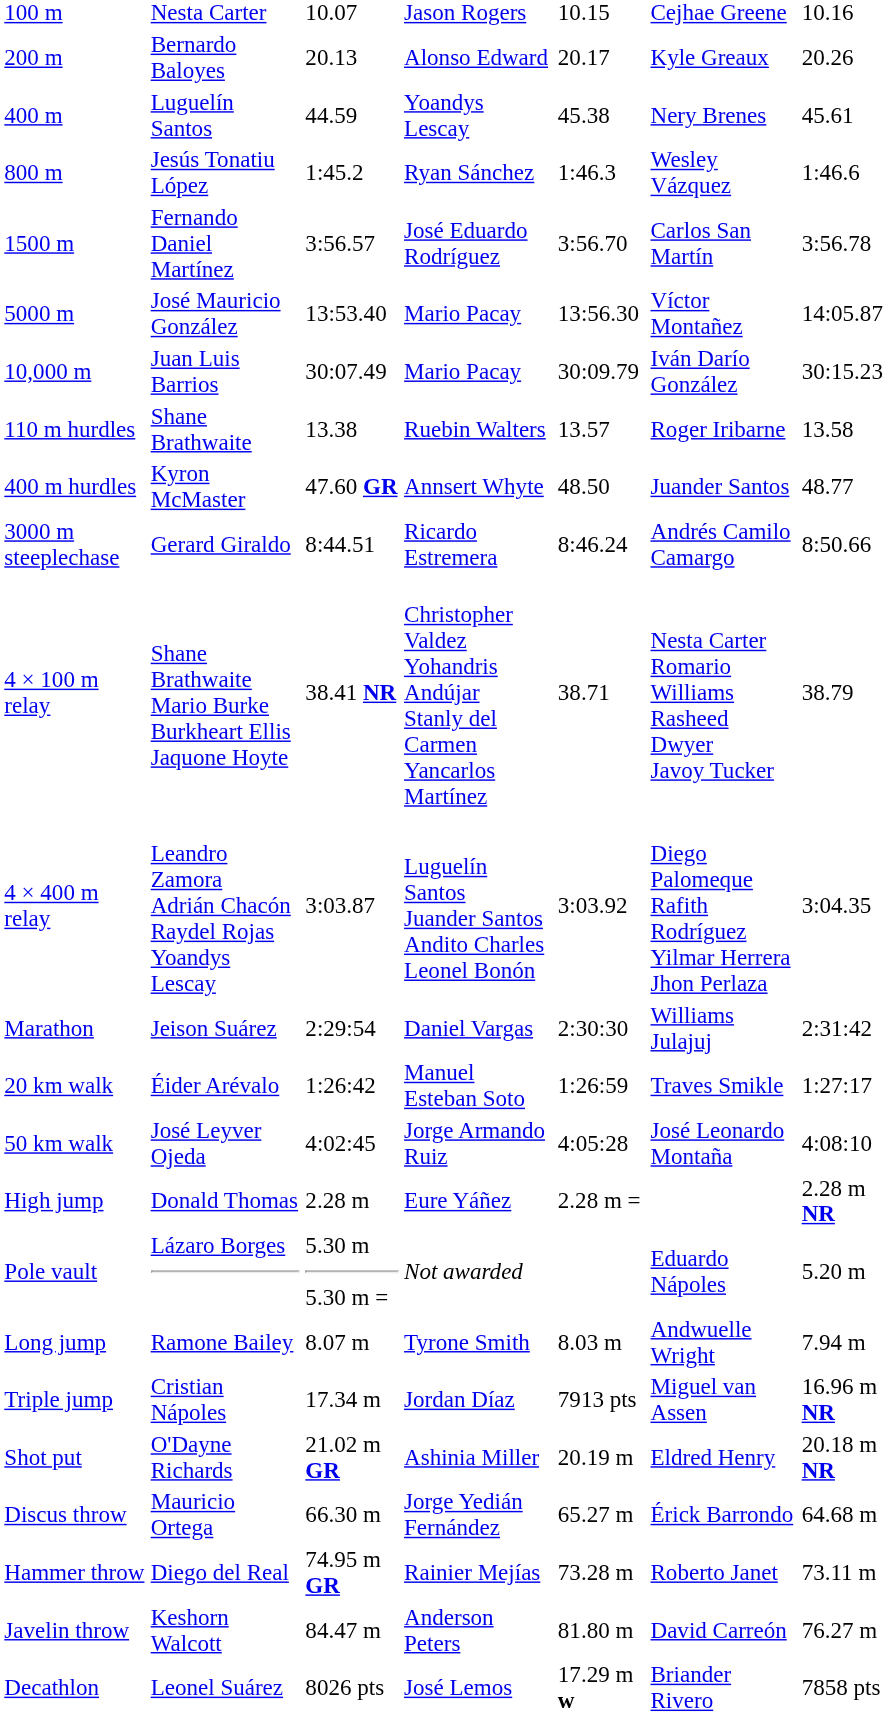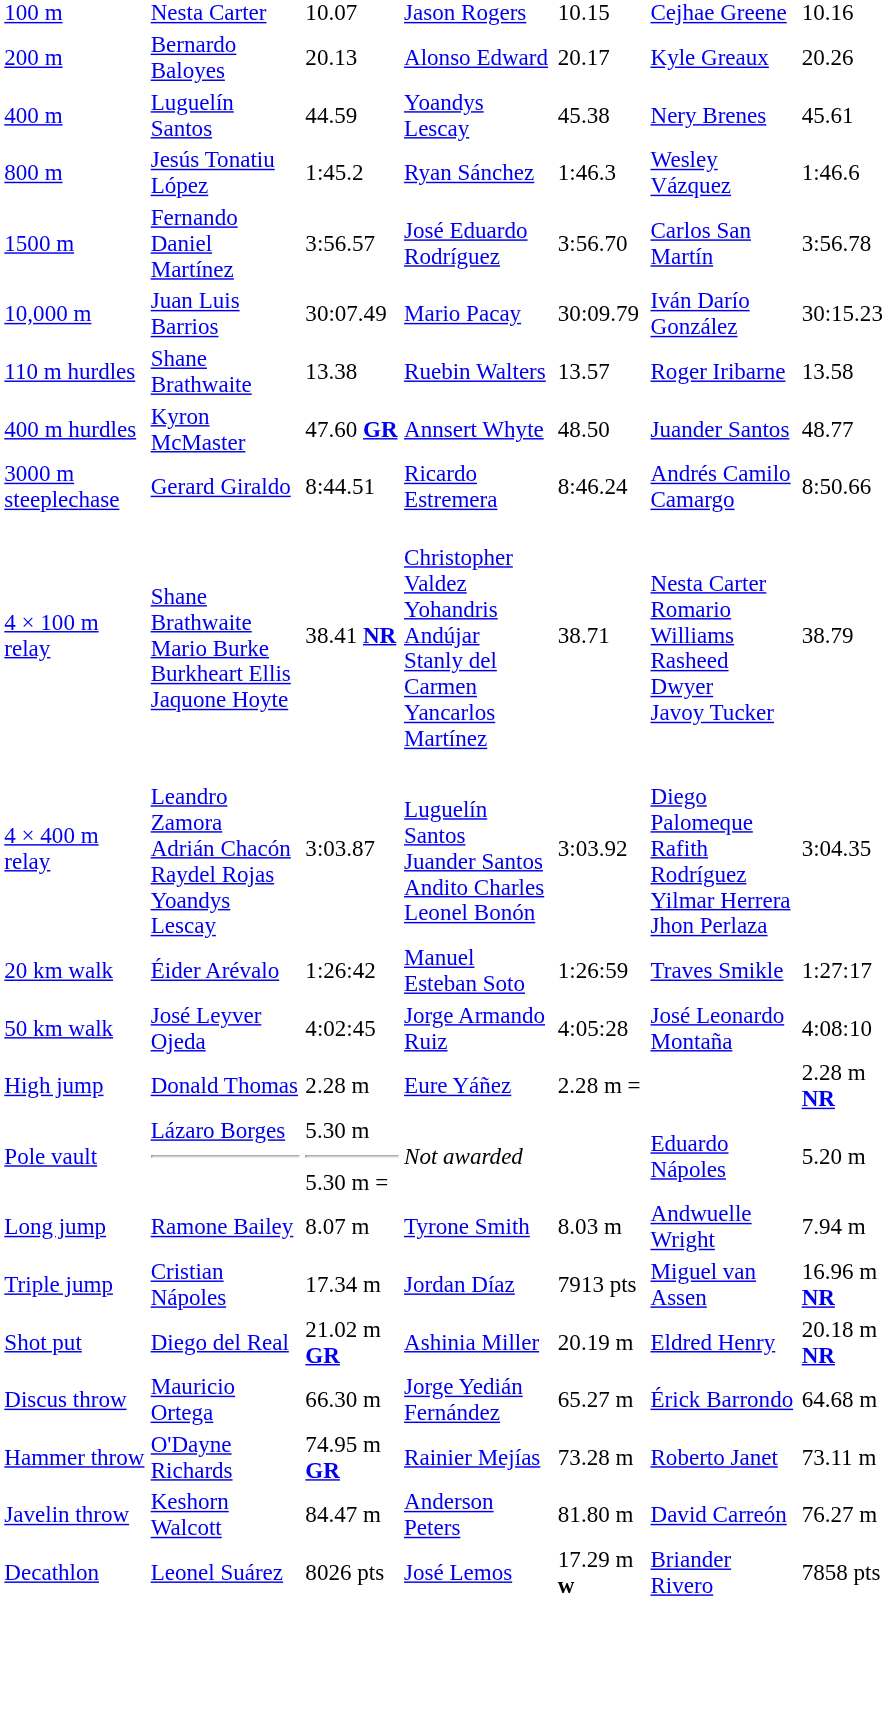- row: 5000 m | José Mauricio González | 13:53.40 | Mario Pacay | 13:56.30 | Víctor Montañez | 14:05.87
- row: Marathon | Jeison Suárez | 2:29:54 | Daniel Vargas | 2:30:30 | Williams Julajuj | 2:31:42
Shot put | column 2: O'Dayne Richards -> Diego del Real
Hammer throw | column 2: Diego del Real -> O'Dayne Richards
